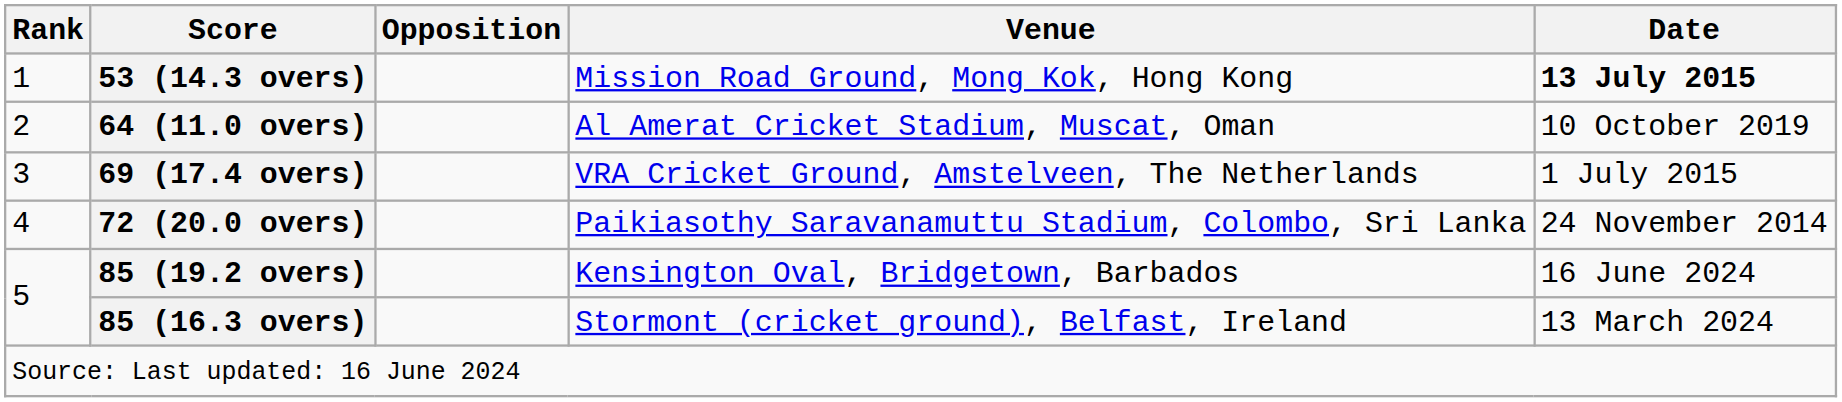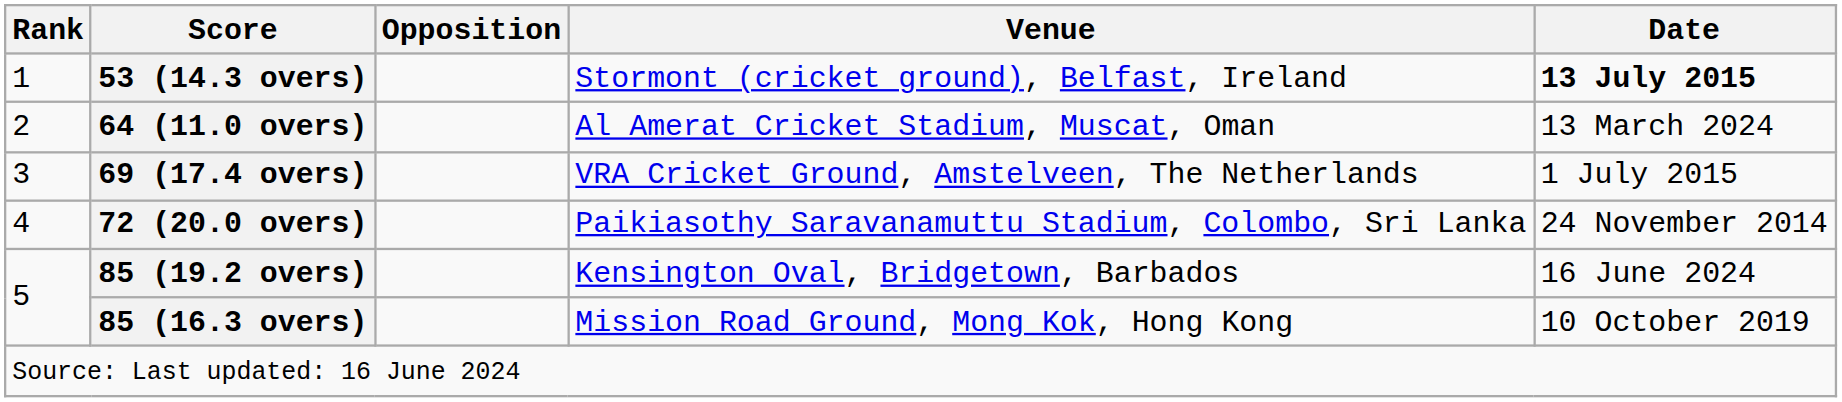53 (14.3 overs) | Venue: Mission Road Ground, Mong Kok, Hong Kong -> Stormont (cricket ground), Belfast, Ireland
64 (11.0 overs) | Date: 10 October 2019 -> 13 March 2024
85 (16.3 overs) | Venue: Stormont (cricket ground), Belfast, Ireland -> Mission Road Ground, Mong Kok, Hong Kong
85 (16.3 overs) | Date: 13 March 2024 -> 10 October 2019
